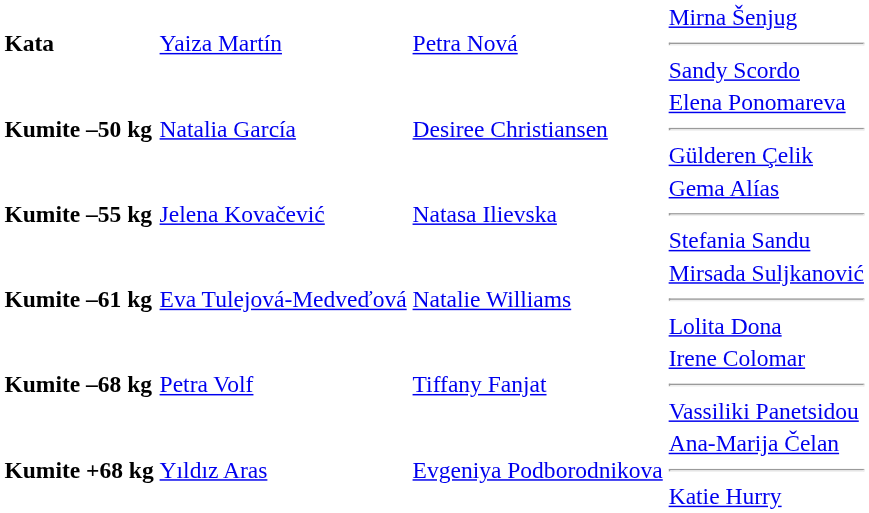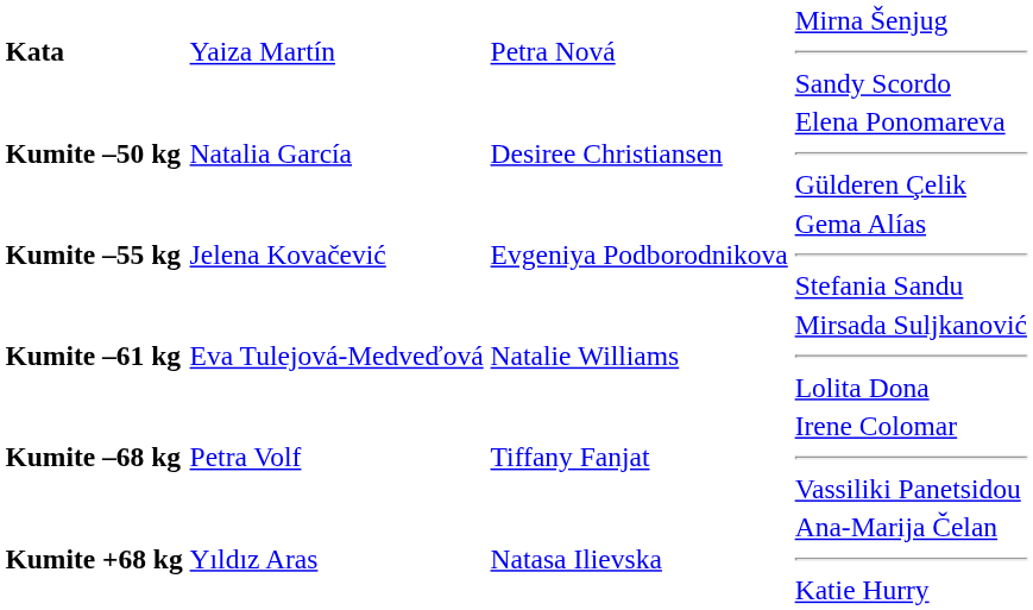Kumite –55 kg | column 3: Natasa Ilievska -> Evgeniya Podborodnikova
Kumite +68 kg | column 3: Evgeniya Podborodnikova -> Natasa Ilievska
